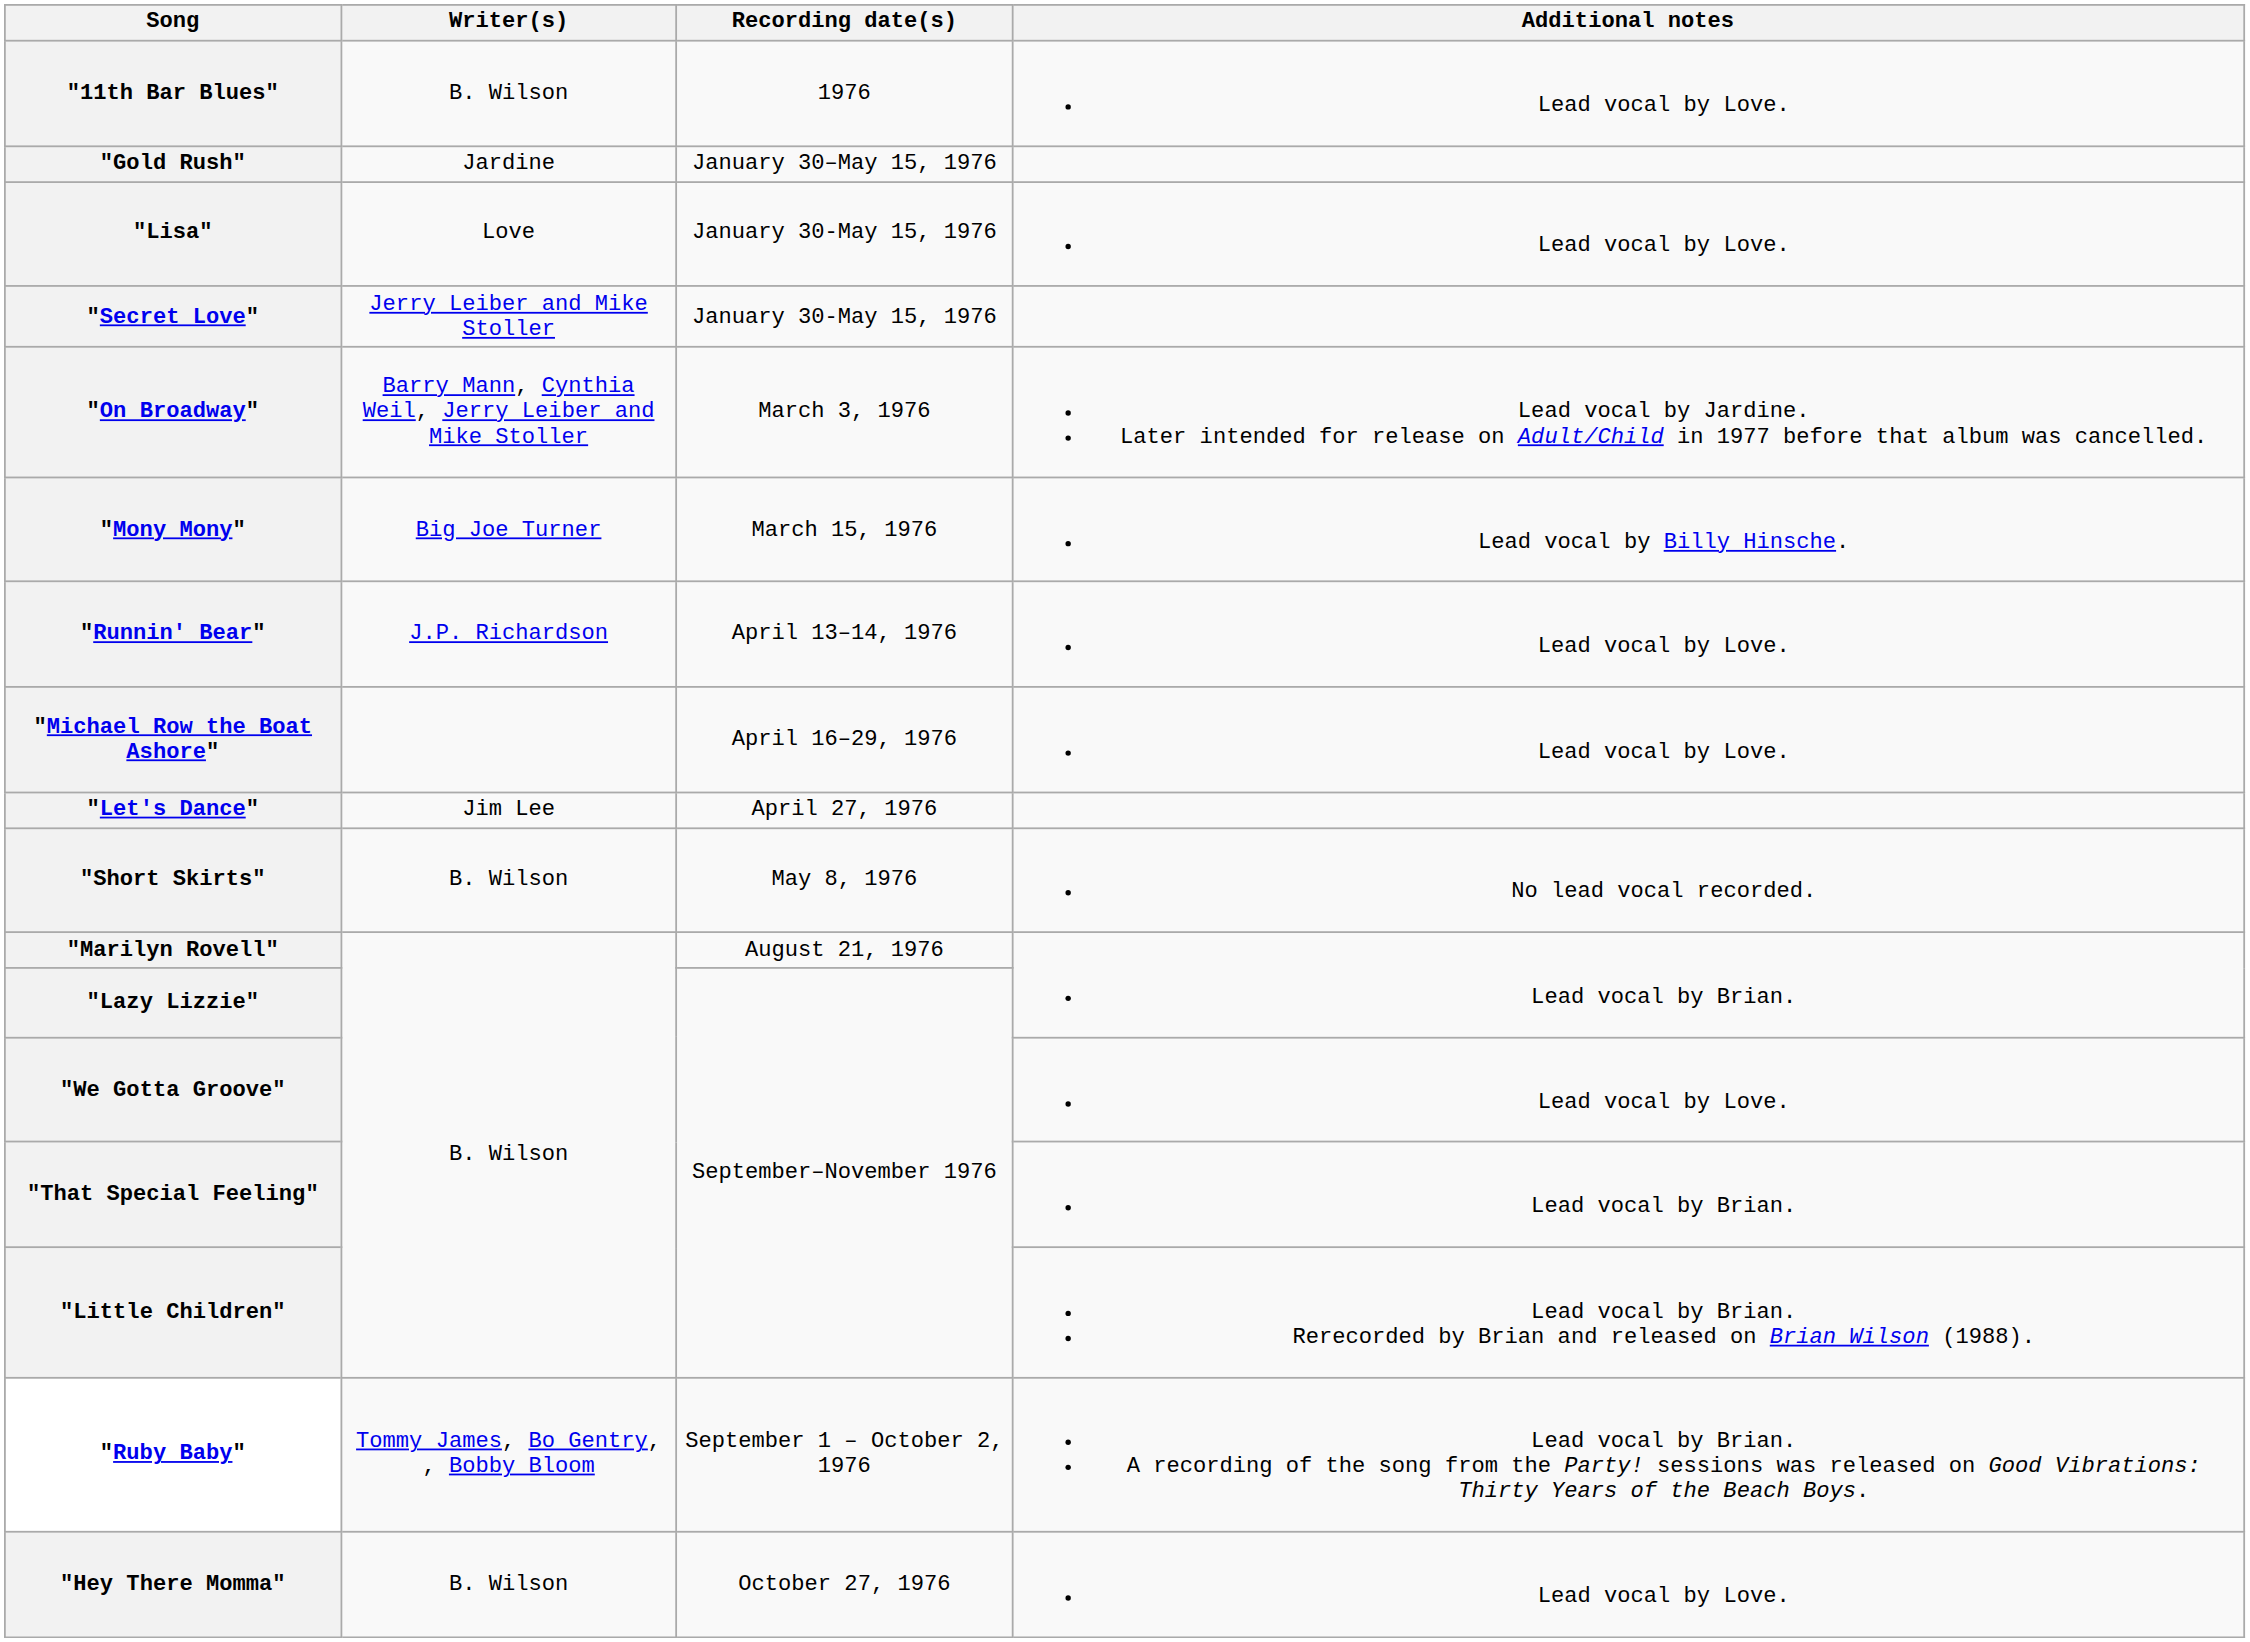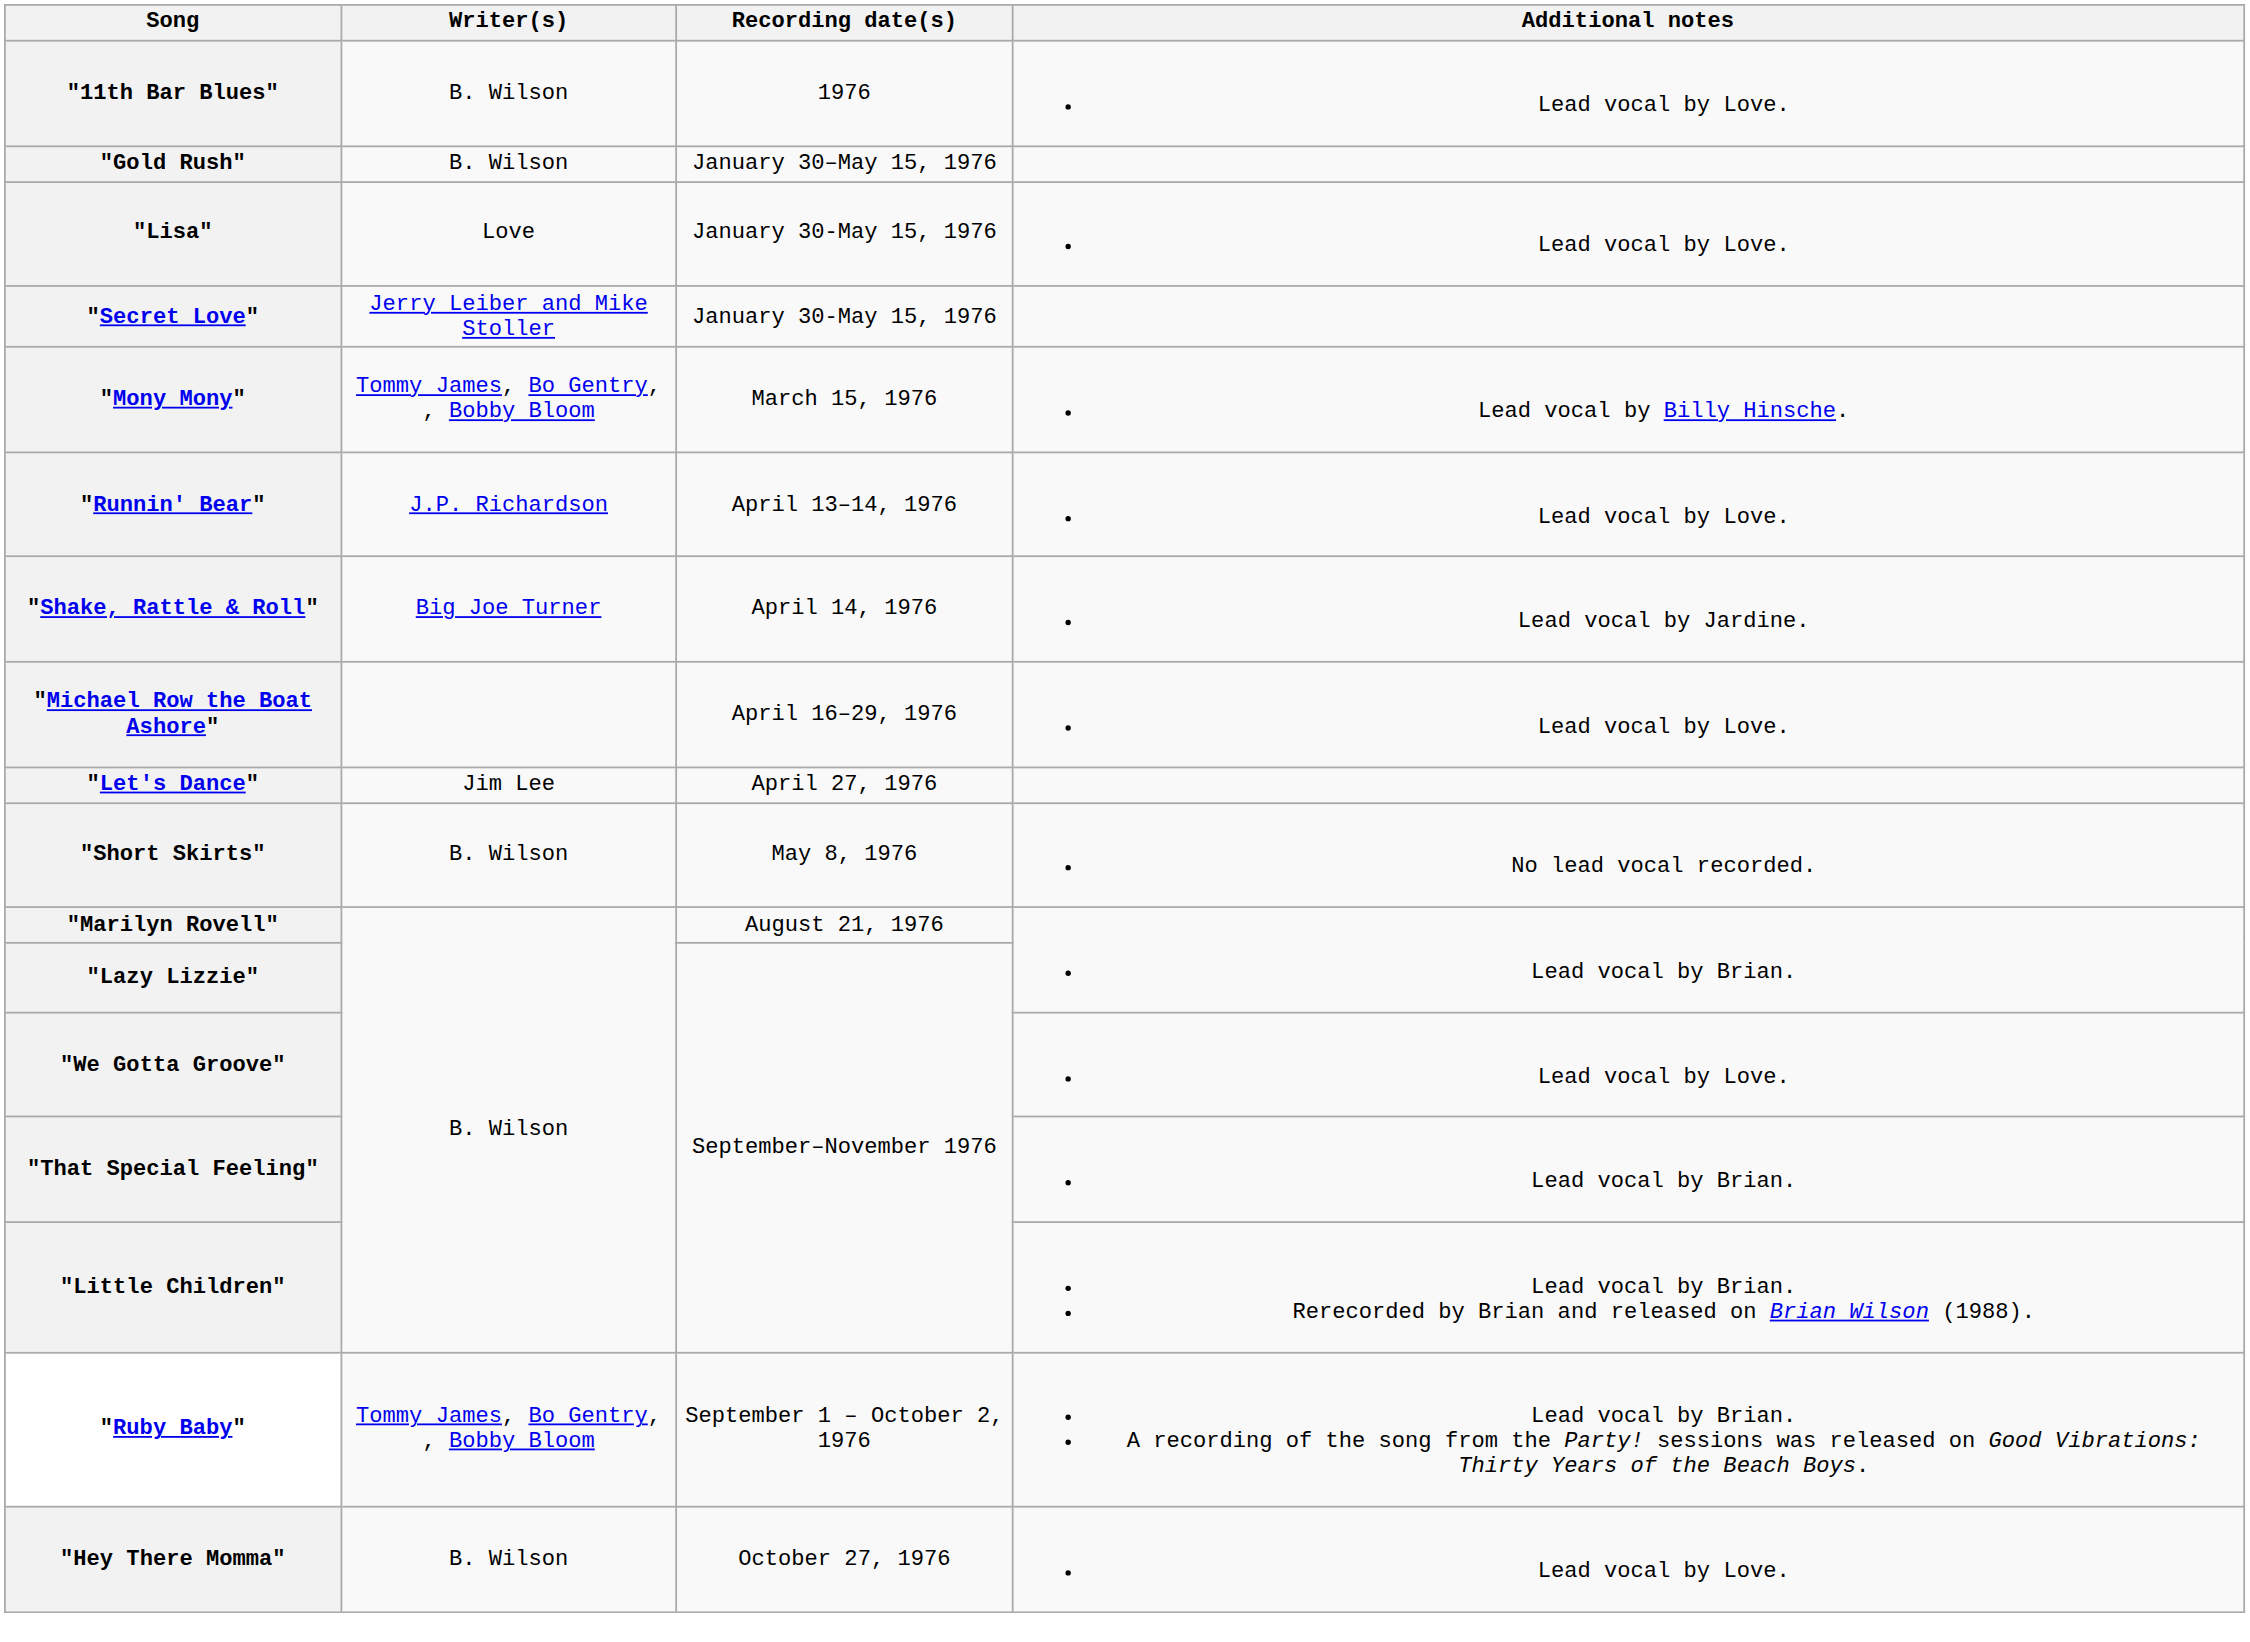"Gold Rush" | Writer(s): Jardine -> B. Wilson
- row: "On Broadway" | Barry Mann, Cynthia Weil, Jerry Leiber and Mike Stoller | March 3, 1976 | Lead vocal by Jardine. Later intended for release on Adult/Child in 1977 before that album was cancelled.
"Mony Mony" | Writer(s): Big Joe Turner -> Tommy James, Bo Gentry, , Bobby Bloom
+ row: "Shake, Rattle & Roll" | Big Joe Turner | April 14, 1976 | Lead vocal by Jardine.
